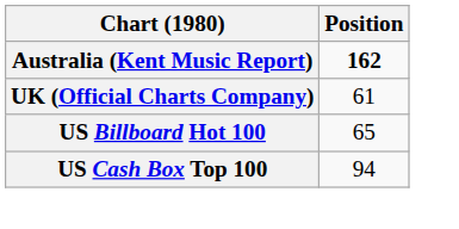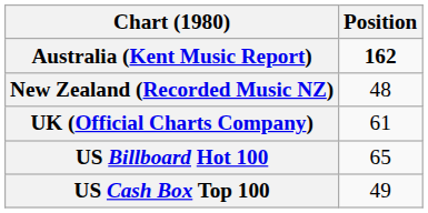+ row: New Zealand (Recorded Music NZ) | 48
US Cash Box Top 100 | Position: 94 -> 49
